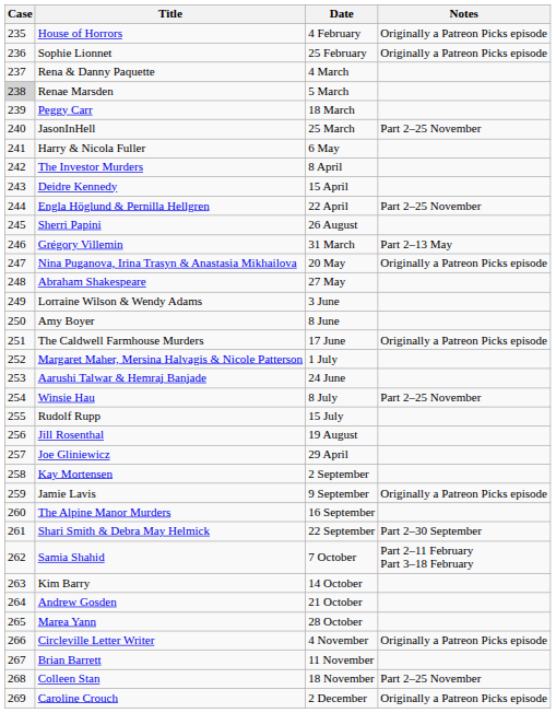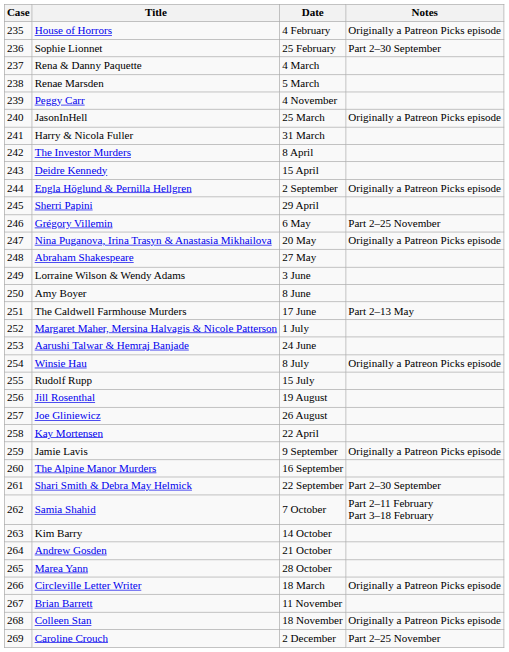Sophie Lionnet | Notes: Originally a Patreon Picks episode -> Part 2–30 September
Renae Marsden | Case: lightgrey background -> no background
Peggy Carr | Date: 18 March -> 4 November
JasonInHell | Notes: Part 2–25 November -> Originally a Patreon Picks episode
Harry & Nicola Fuller | Date: 6 May -> 31 March
Engla Höglund & Pernilla Hellgren | Date: 22 April -> 2 September
Engla Höglund & Pernilla Hellgren | Notes: Part 2–25 November -> Originally a Patreon Picks episode
Sherri Papini | Date: 26 August -> 29 April
Grégory Villemin | Date: 31 March -> 6 May
Grégory Villemin | Notes: Part 2–13 May -> Part 2–25 November
The Caldwell Farmhouse Murders | Notes: Originally a Patreon Picks episode -> Part 2–13 May
Winsie Hau | Notes: Part 2–25 November -> Originally a Patreon Picks episode
Joe Gliniewicz | Date: 29 April -> 26 August
Kay Mortensen | Date: 2 September -> 22 April
Circleville Letter Writer | Date: 4 November -> 18 March
Colleen Stan | Notes: Part 2–25 November -> Originally a Patreon Picks episode
Caroline Crouch | Notes: Originally a Patreon Picks episode -> Part 2–25 November
